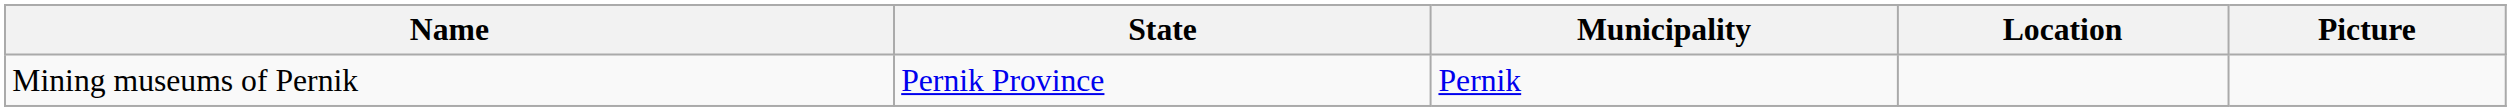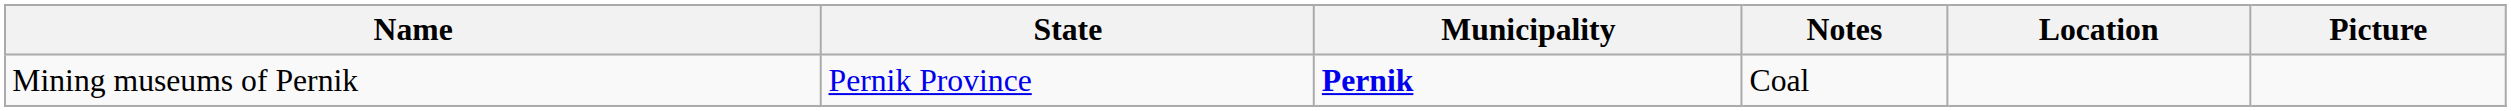+ column: Notes | Coal
Mining museums of Pernik | Municipality: normal -> bold
